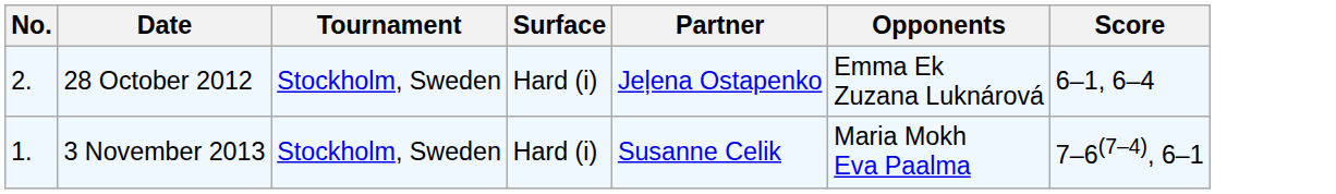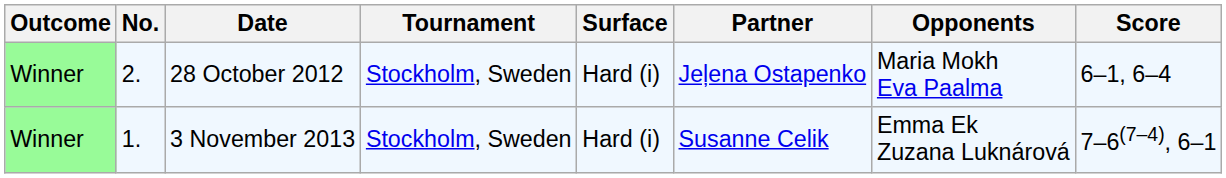+ column: Outcome | Winner | Winner
28 October 2012 | Opponents: Emma Ek Zuzana Luknárová -> Maria Mokh Eva Paalma
3 November 2013 | Opponents: Maria Mokh Eva Paalma -> Emma Ek Zuzana Luknárová
